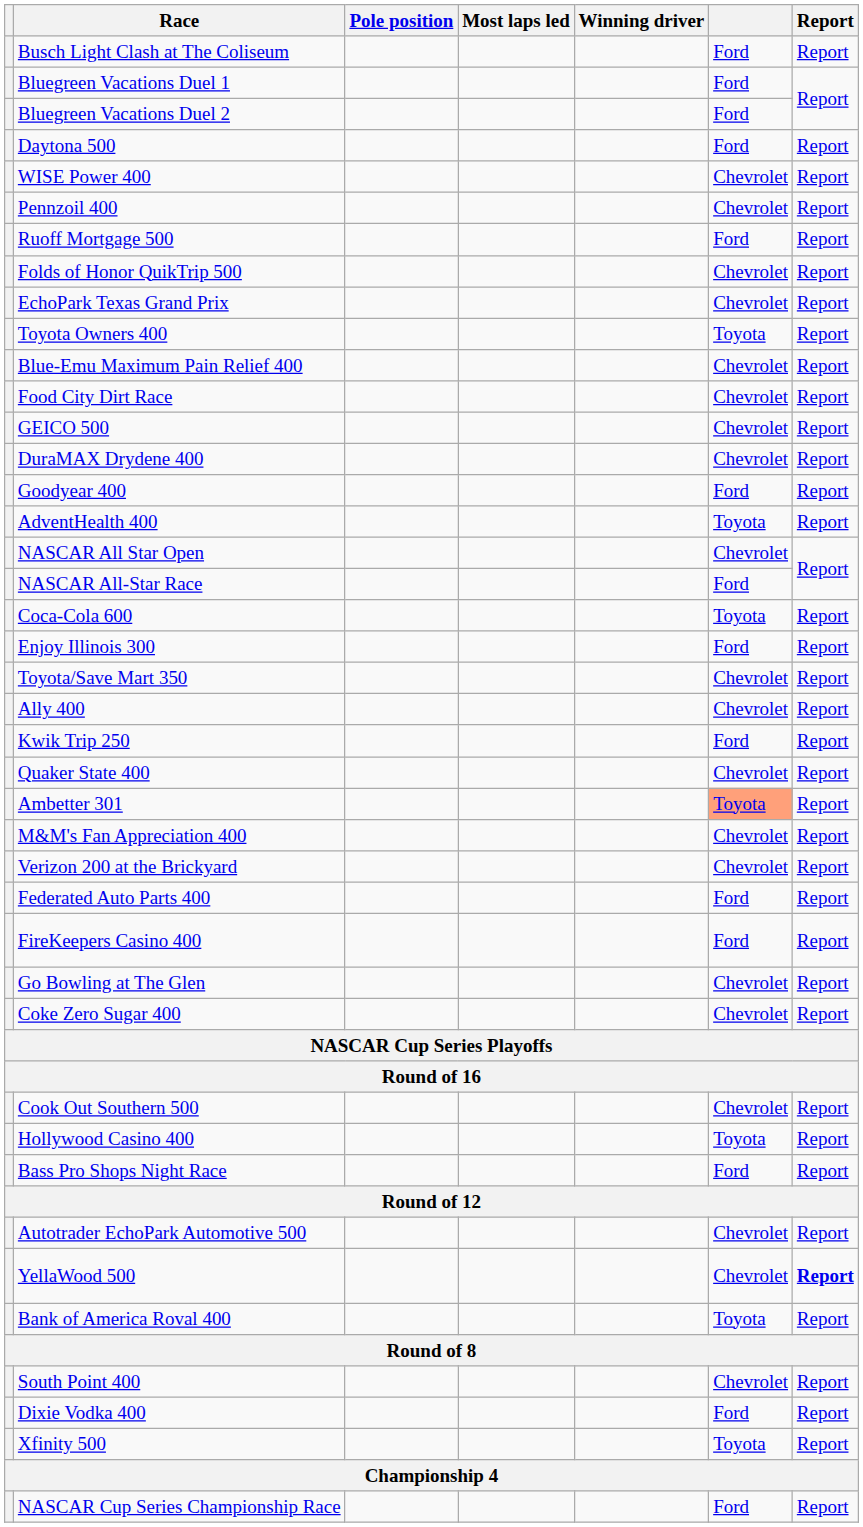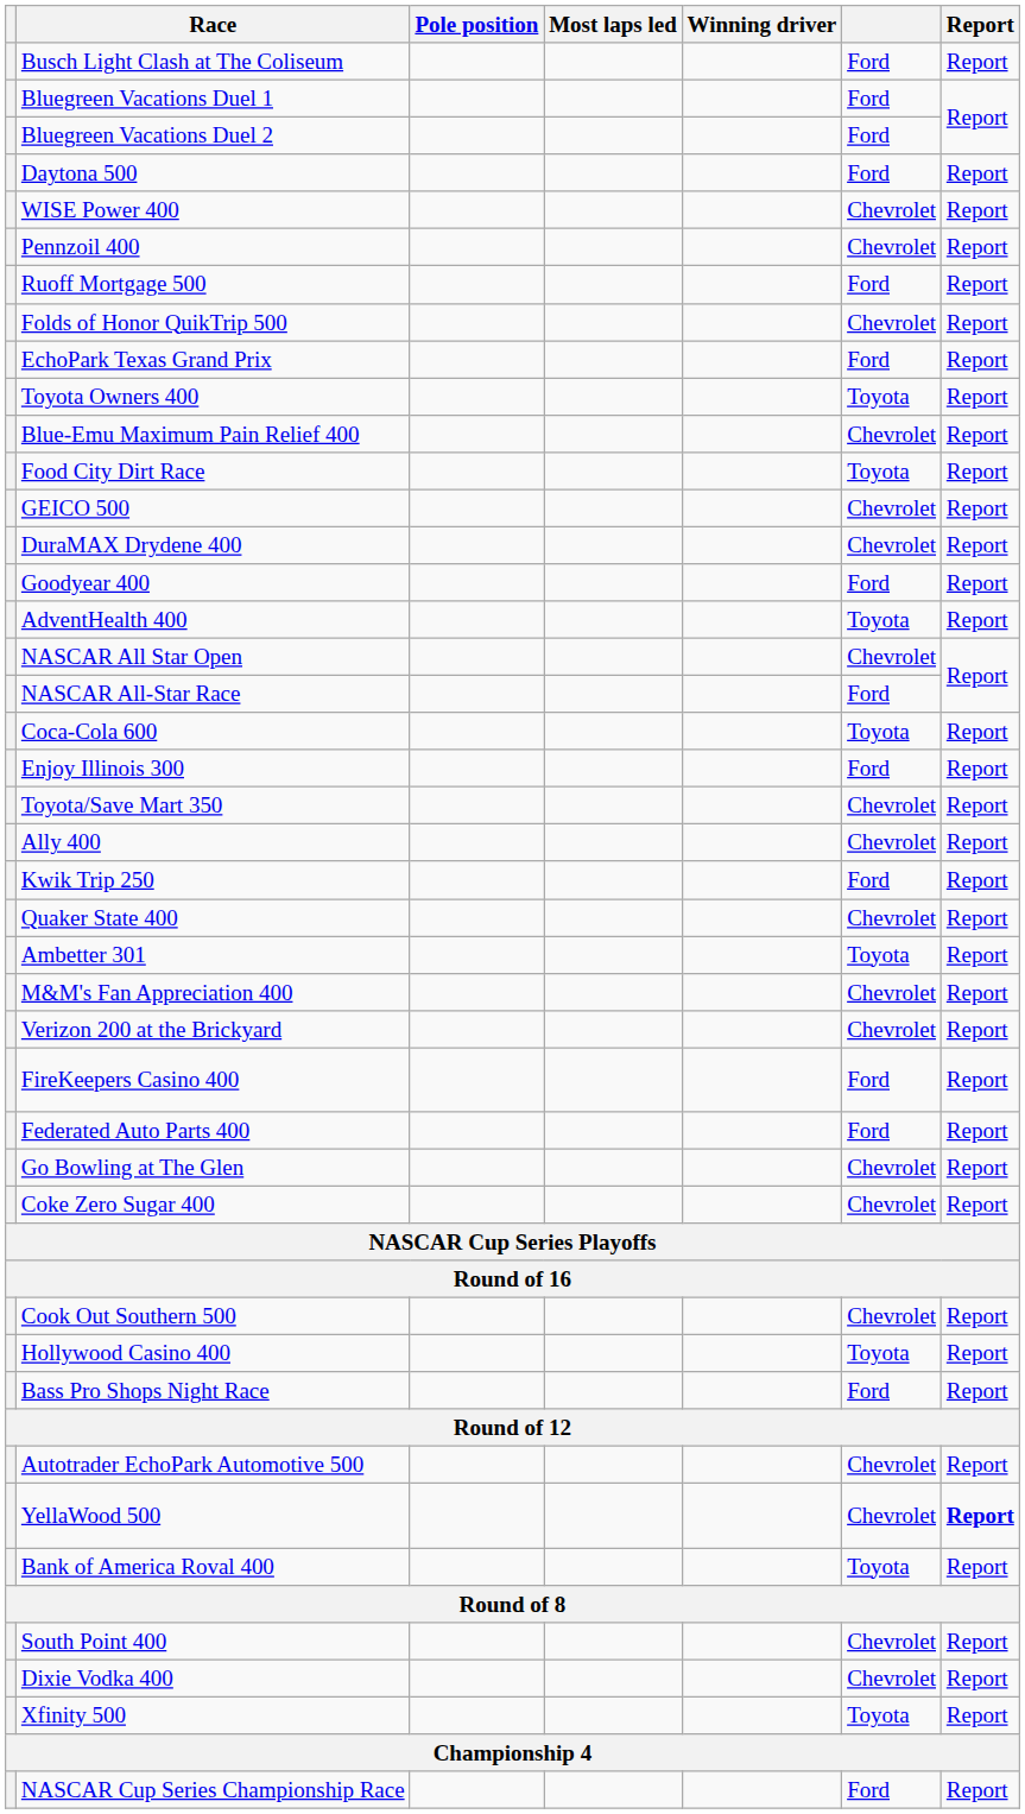EchoPark Texas Grand Prix | column 6: Chevrolet -> Ford
Food City Dirt Race | column 6: Chevrolet -> Toyota
Ambetter 301 | column 6: lightsalmon background -> no background
rows swapped: FireKeepers Casino 400 <-> Federated Auto Parts 400
Dixie Vodka 400 | column 6: Ford -> Chevrolet
